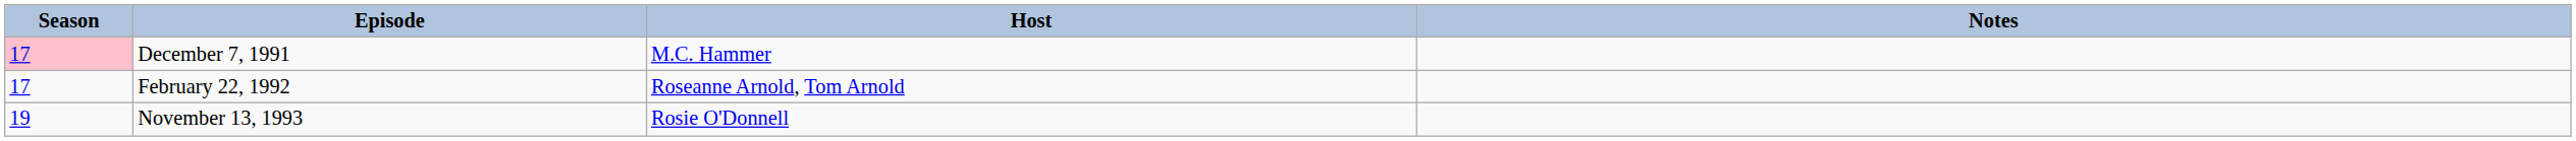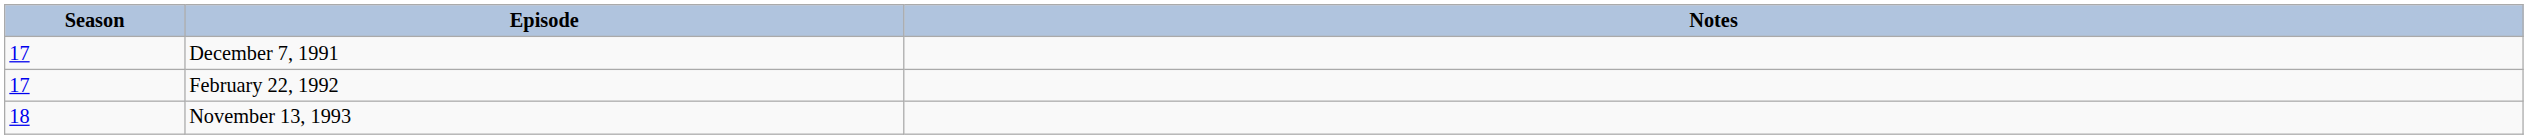- column: Host | M.C. Hammer | Roseanne Arnold, Tom Arnold | Rosie O'Donnell
December 7, 1991 | Season: pink background -> no background
November 13, 1993 | Season: 19 -> 18
